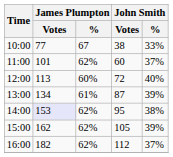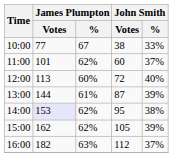13:00 | James Plumpton / Votes: 134 -> 144
16:00 | James Plumpton / %: 62% -> 63%
